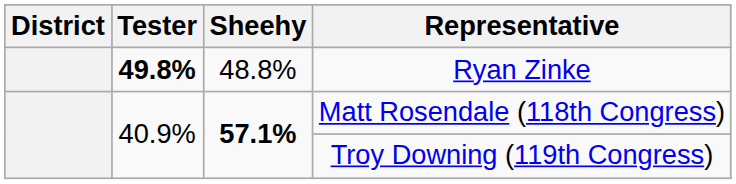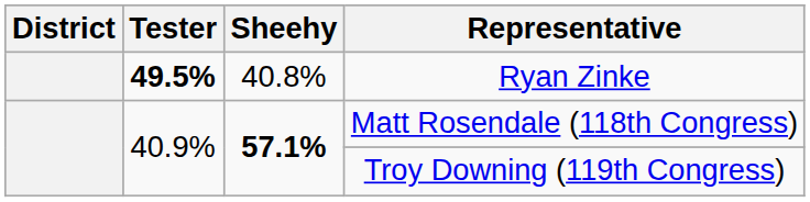Ryan Zinke | Tester: 49.8% -> 49.5%
Ryan Zinke | Sheehy: 48.8% -> 40.8%
